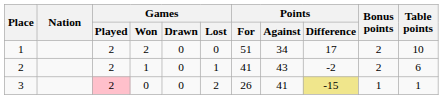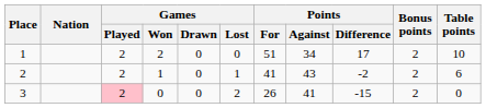3 | Points / Difference: khaki background -> no background
3 | Bonus points: 1 -> 2
3 | Table points: 1 -> 0
